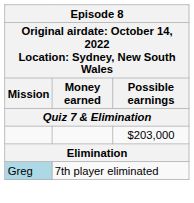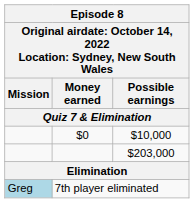+ row: $0 | $10,000
